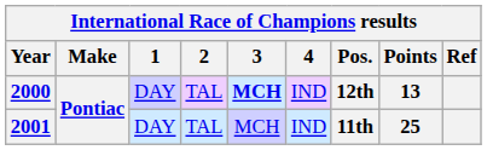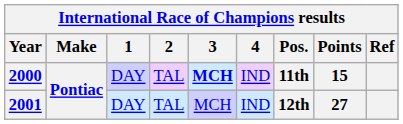2000 | Pos.: 12th -> 11th
2000 | Points: 13 -> 15
2001 | Pos.: 11th -> 12th
2001 | Points: 25 -> 27
